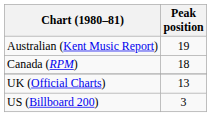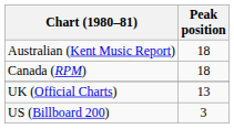Australian (Kent Music Report) | Peak position: 19 -> 18
